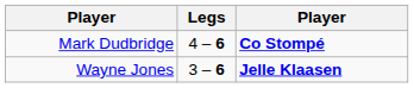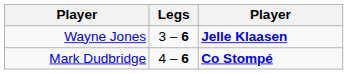rows swapped: Mark Dudbridge <-> Wayne Jones
